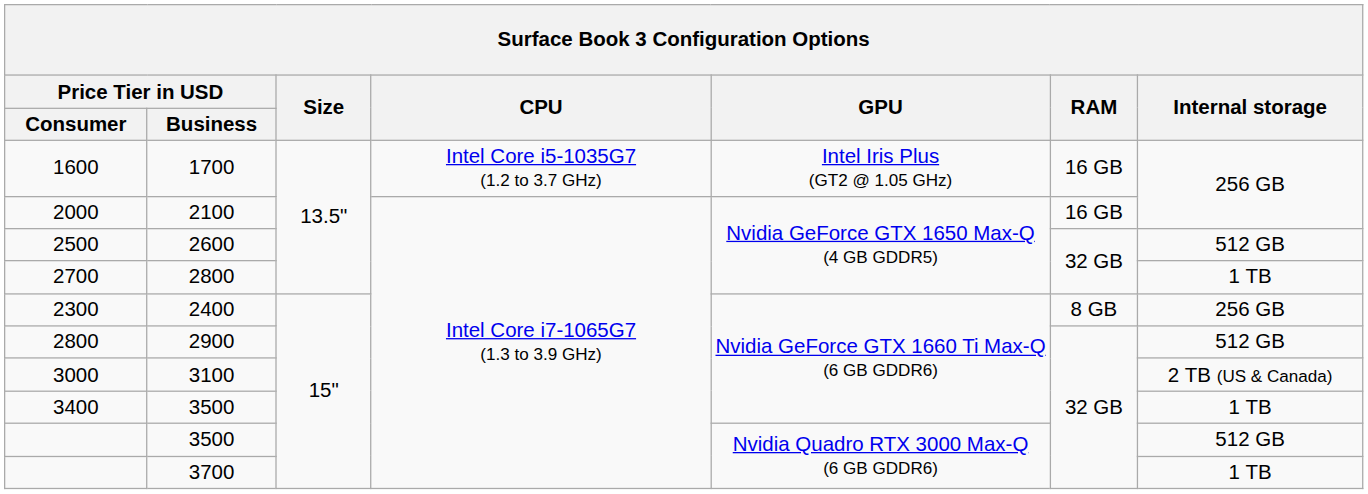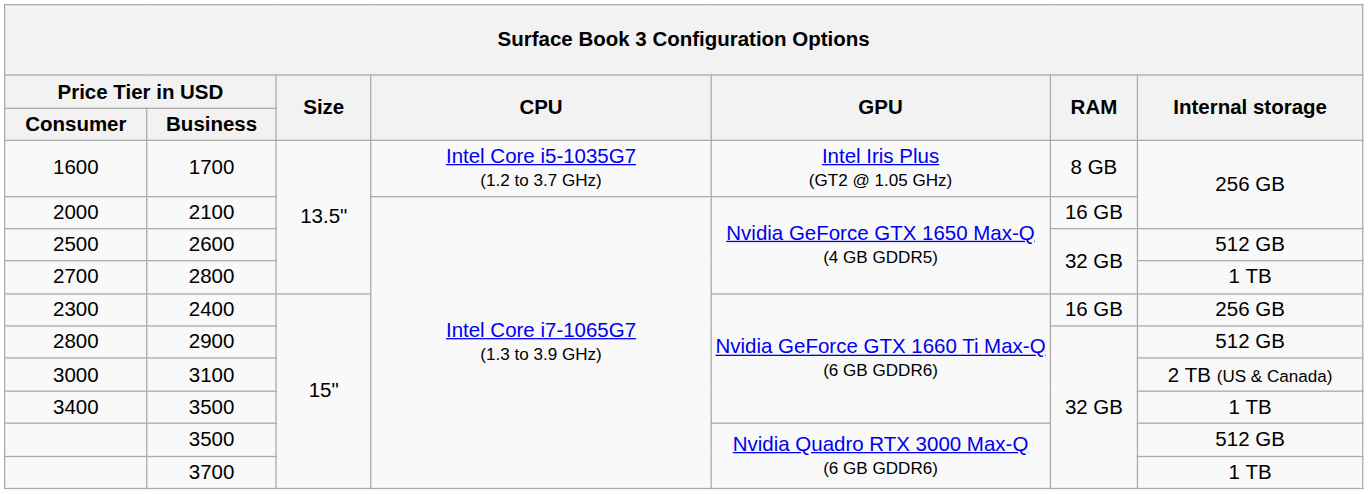1600 | RAM: 16 GB -> 8 GB
2300 | RAM: 8 GB -> 16 GB
